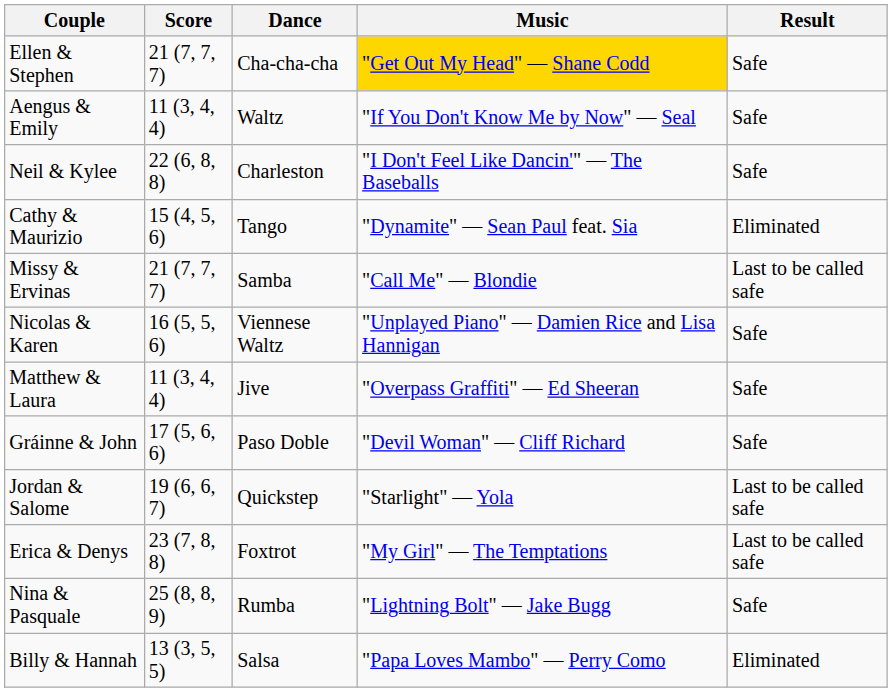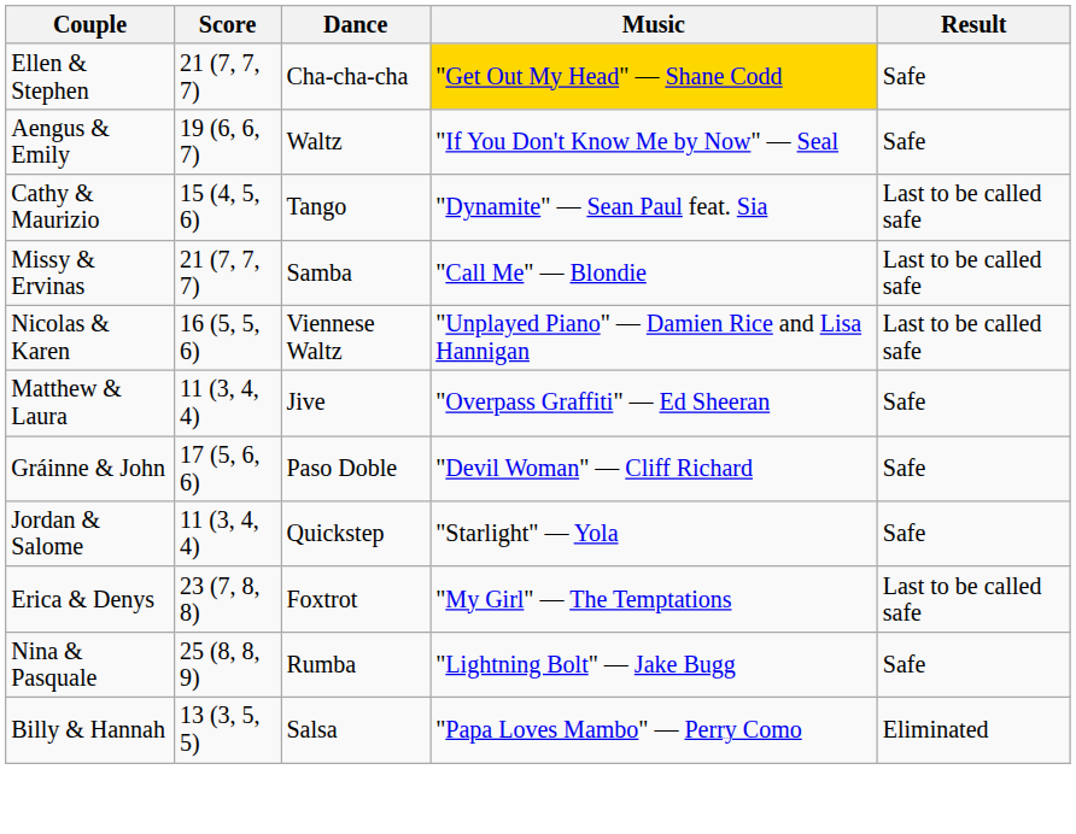Aengus & Emily | Score: 11 (3, 4, 4) -> 19 (6, 6, 7)
- row: Neil & Kylee | 22 (6, 8, 8) | Charleston | "I Don't Feel Like Dancin'" — The Baseballs | Safe
Cathy & Maurizio | Result: Eliminated -> Last to be called safe
Nicolas & Karen | Result: Safe -> Last to be called safe
Jordan & Salome | Score: 19 (6, 6, 7) -> 11 (3, 4, 4)
Jordan & Salome | Result: Last to be called safe -> Safe
